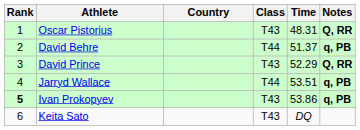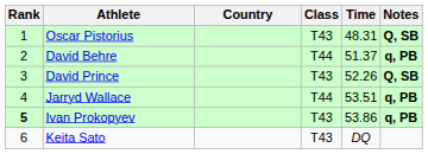Oscar Pistorius | Notes: Q, RR -> Q, SB
David Prince | Time: 52.29 -> 52.26
David Prince | Notes: Q, RR -> Q, SB
